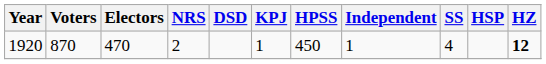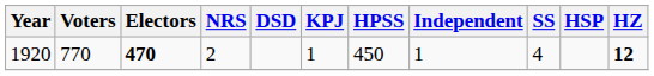1920 | Voters: 870 -> 770
1920 | Electors: normal -> bold
